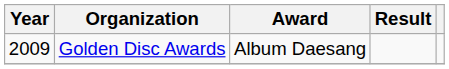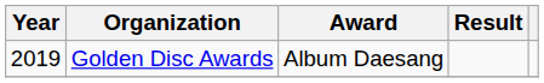Golden Disc Awards | Year: 2009 -> 2019
